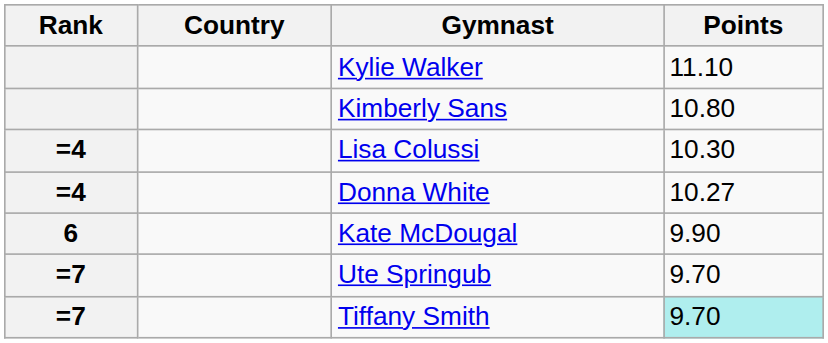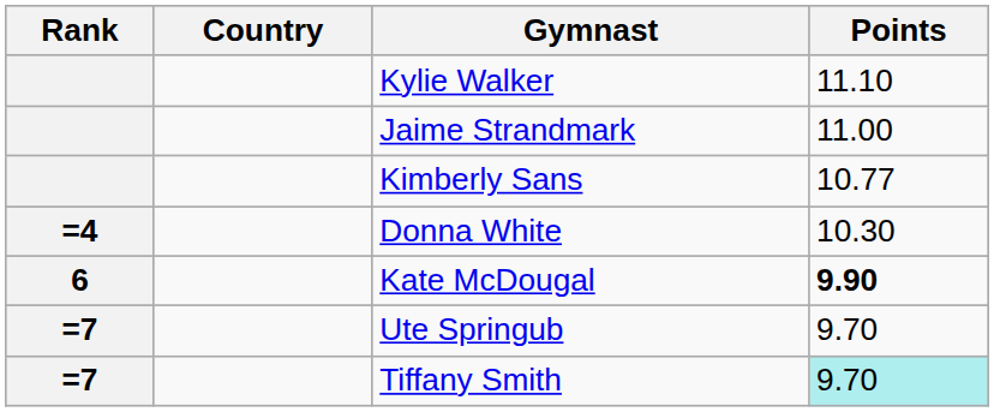+ row: Jaime Strandmark | 11.00
Kimberly Sans | Points: 10.80 -> 10.77
- row: =4 | Lisa Colussi | 10.30
Donna White | Points: 10.27 -> 10.30
Kate McDougal | Points: normal -> bold
